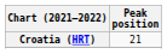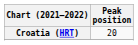Croatia (HRT) | Peak position: 21 -> 20
